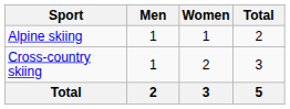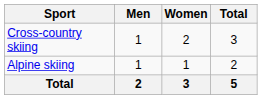rows swapped: Alpine skiing <-> Cross-country skiing
